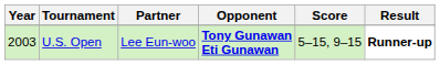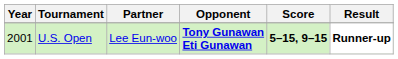U.S. Open | Year: 2003 -> 2001
U.S. Open | Score: normal -> bold
